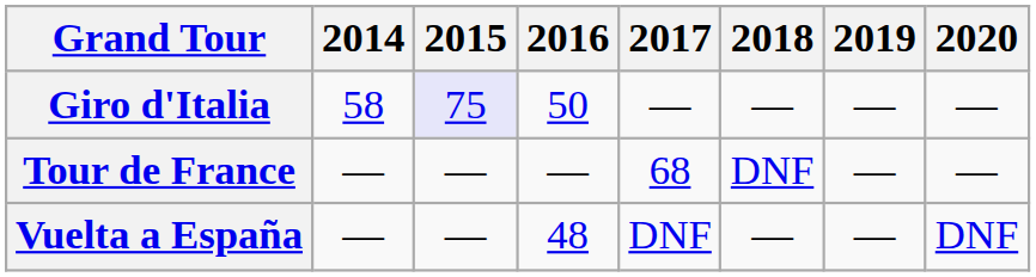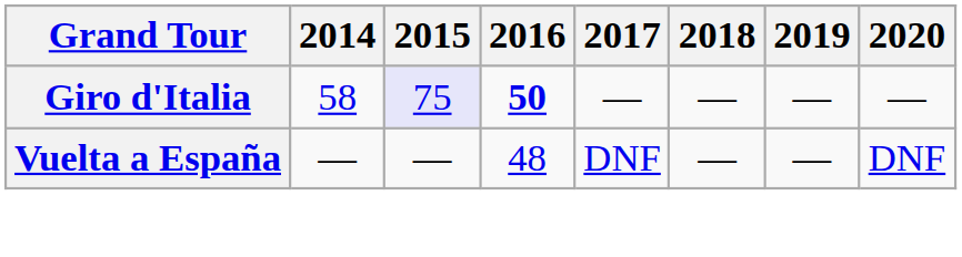Giro d'Italia | 2016: normal -> bold
- row: Tour de France | — | — | — | 68 | DNF | — | —
